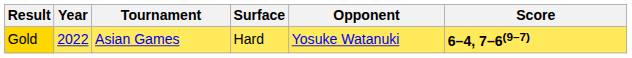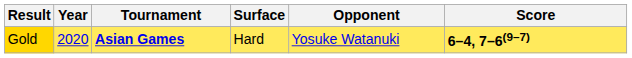Gold | Year: 2022 -> 2020
Gold | Tournament: normal -> bold
